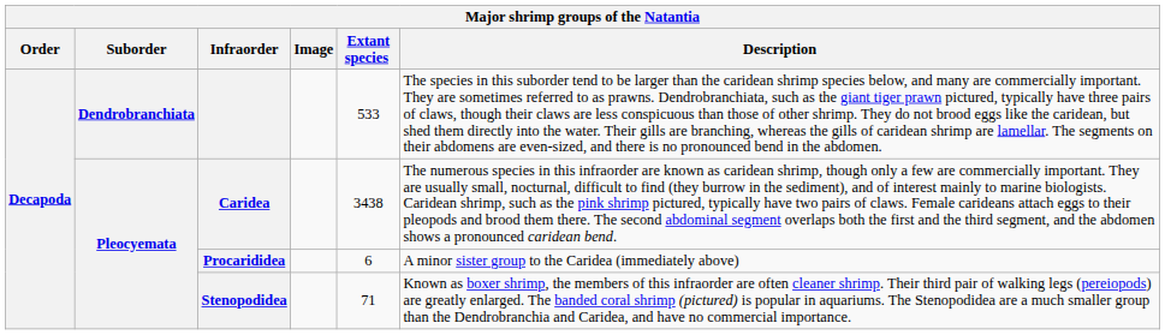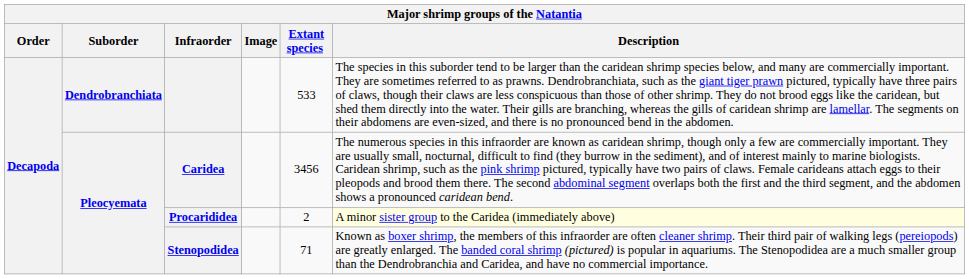Caridea | Extant species: 3438 -> 3456
Procarididea | Extant species: 6 -> 2
Procarididea | Description: no background -> lightyellow background
